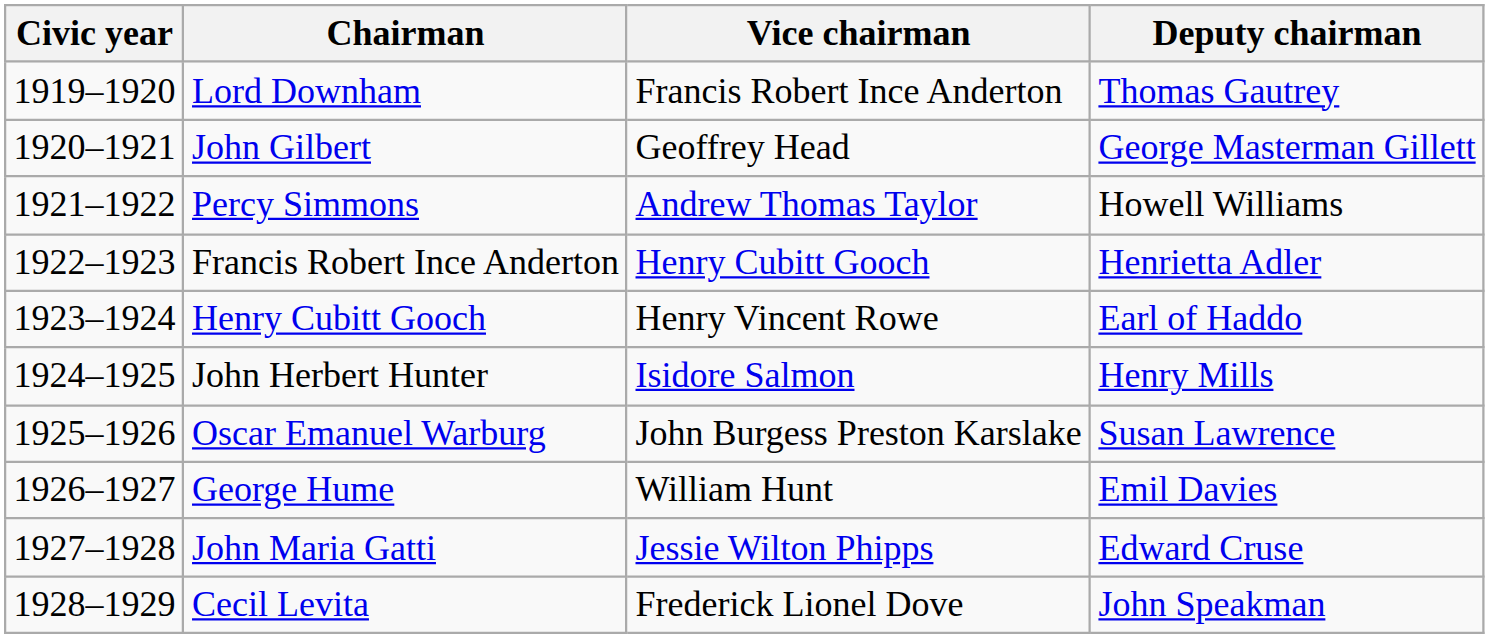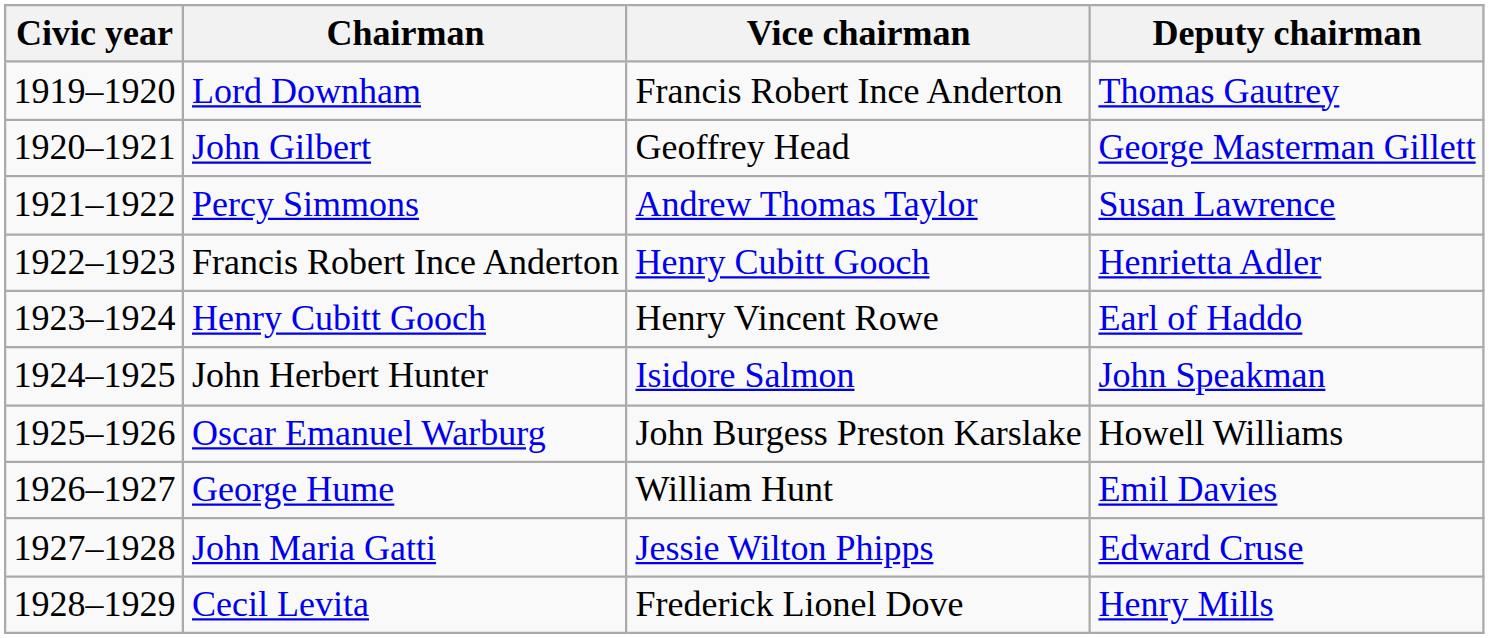Percy Simmons | Deputy chairman: Howell Williams -> Susan Lawrence
John Herbert Hunter | Deputy chairman: Henry Mills -> John Speakman
Oscar Emanuel Warburg | Deputy chairman: Susan Lawrence -> Howell Williams
Cecil Levita | Deputy chairman: John Speakman -> Henry Mills
